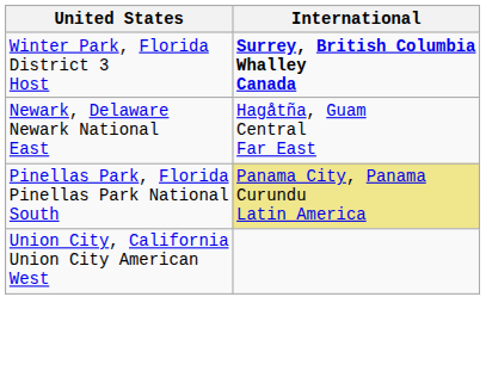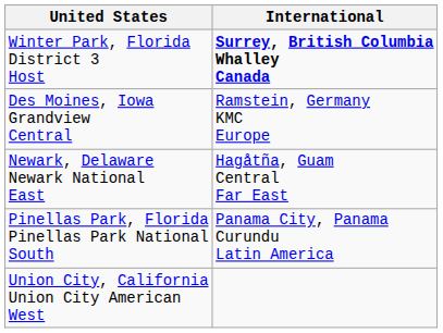+ row: Des Moines, Iowa Grandview Central | Ramstein, Germany KMC Europe
Pinellas Park, Florida Pinellas Park National South | International: khaki background -> no background
